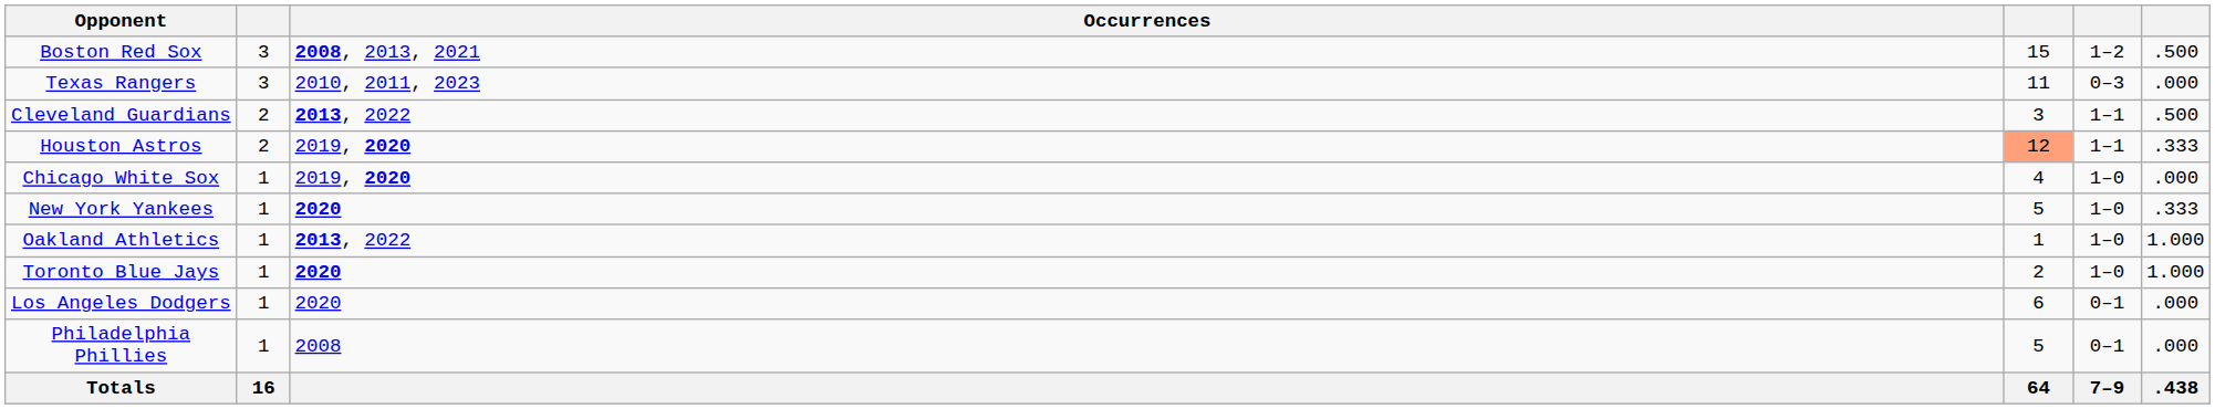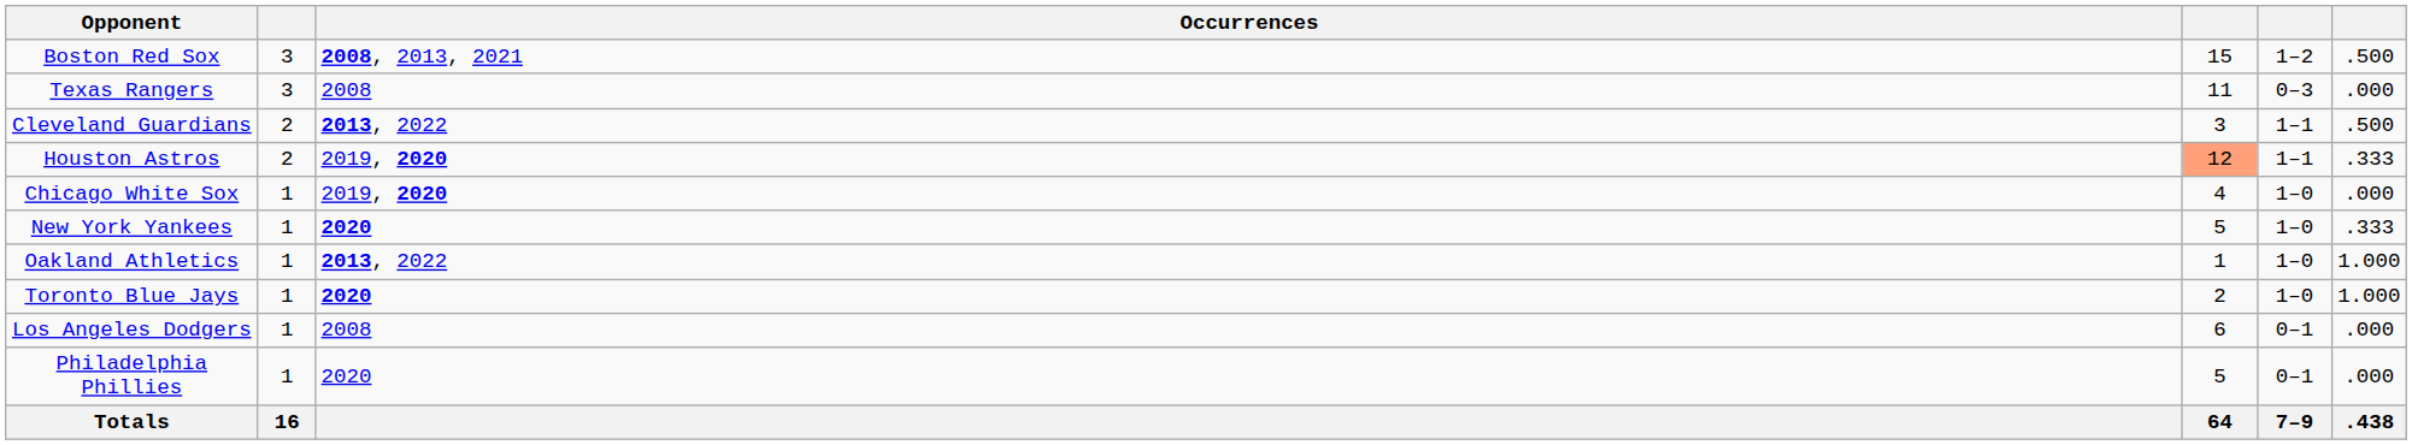Texas Rangers | Occurrences: 2010, 2011, 2023 -> 2008
Los Angeles Dodgers | Occurrences: 2020 -> 2008
Philadelphia Phillies | Occurrences: 2008 -> 2020
